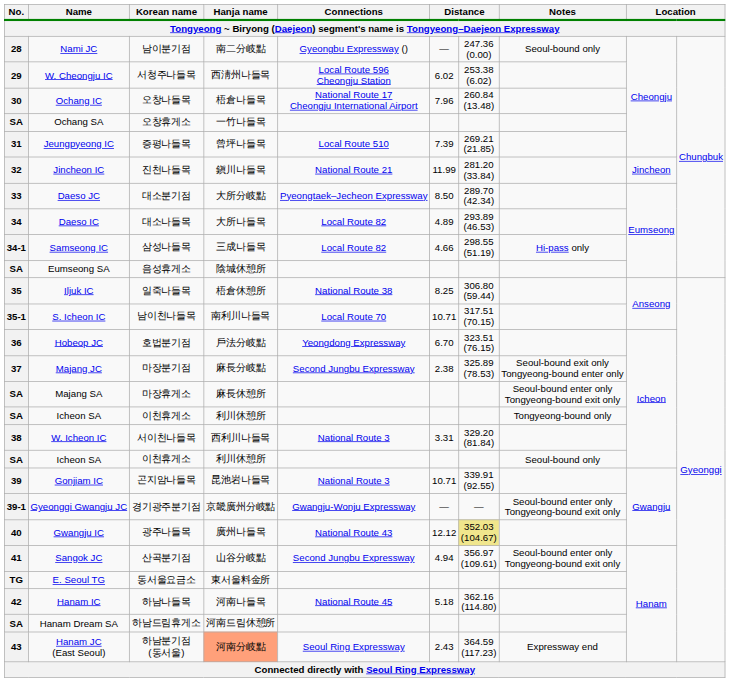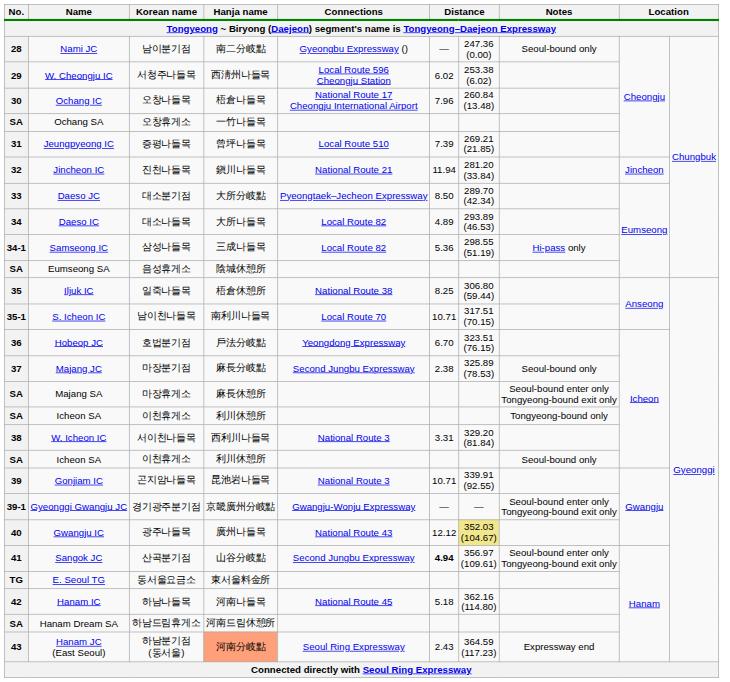Jincheon IC | column 6: 11.99 -> 11.94
Samseong IC | column 6: 4.66 -> 5.36
Majang JC | Notes: Seoul-bound exit only Tongyeong-bound enter only -> Seoul-bound only
Sangok JC | column 6: normal -> bold
